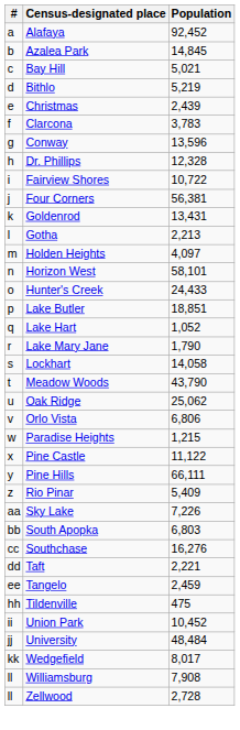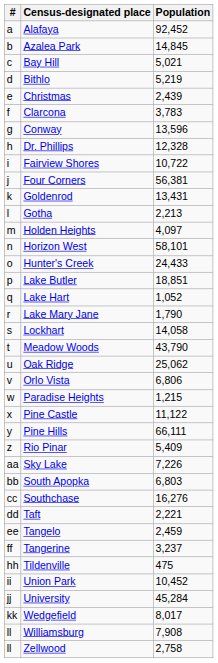+ row: ff | Tangerine | 3,237
University | Population: 48,484 -> 45,284
Zellwood | Population: 2,728 -> 2,758
